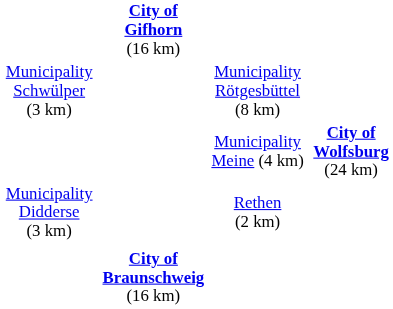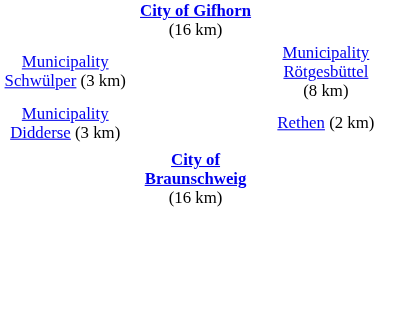- row: Municipality Meine (4 km) | City of Wolfsburg (24 km)
